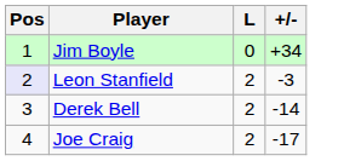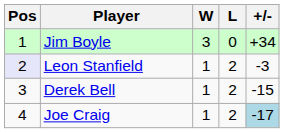+ column: W | 3 | 1 | 1 | 1
Derek Bell | +/-: -14 -> -15
Joe Craig | +/-: no background -> lightblue background
